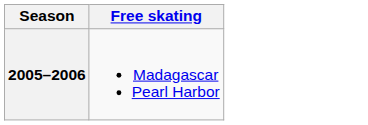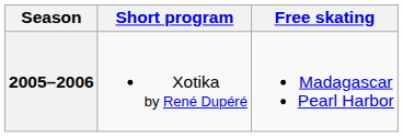+ column: Short program | Xotika by René Dupéré
